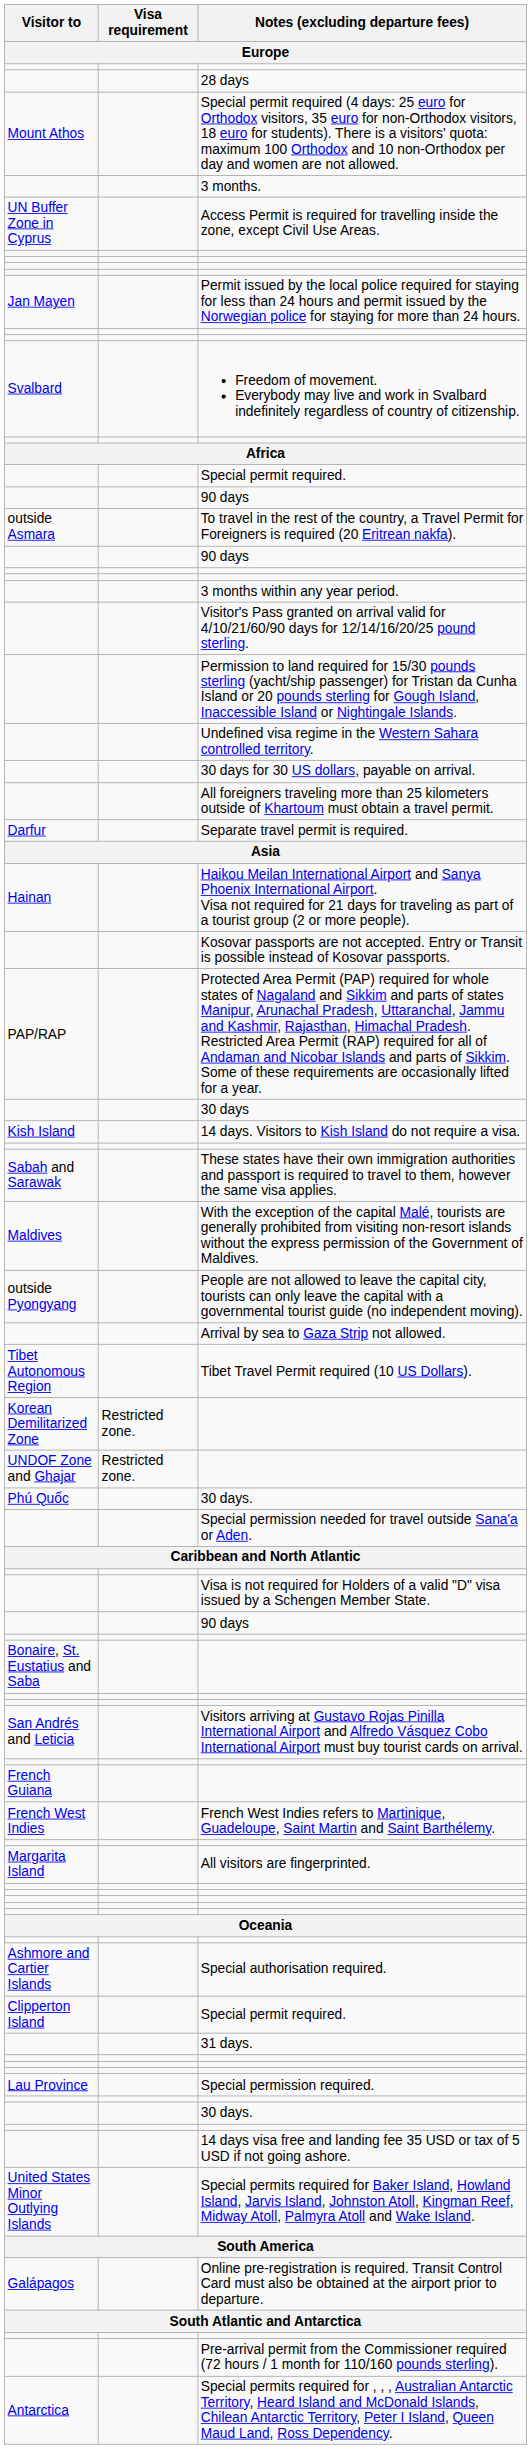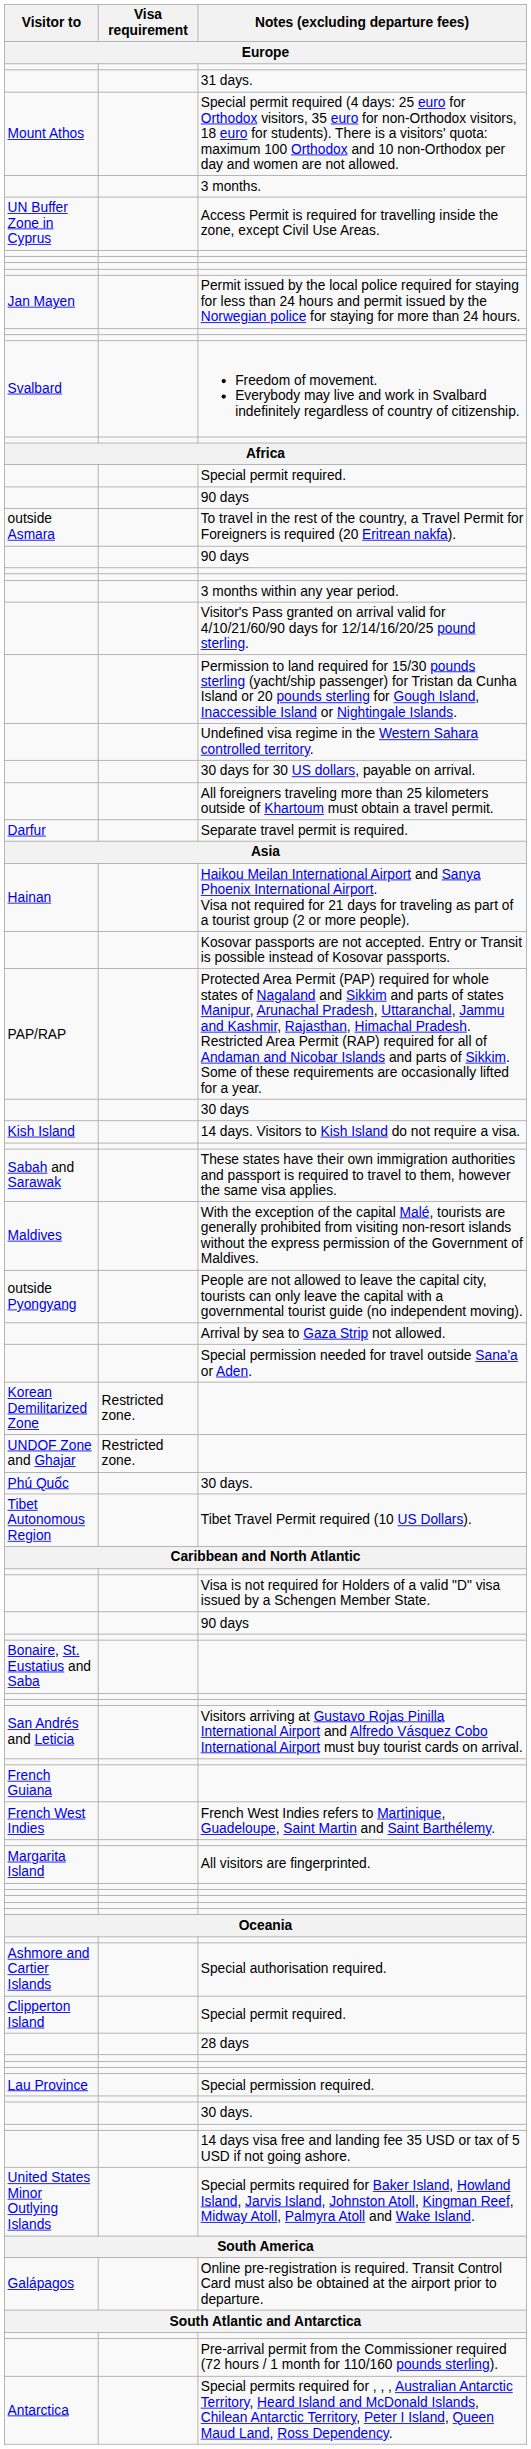rows swapped: 28 days <-> 31 days.
rows swapped: Tibet Travel Permit required (10 US Dollars). <-> Special permission needed for travel outside Sana'a or Aden.
